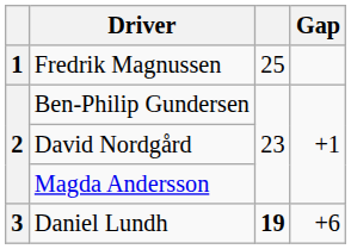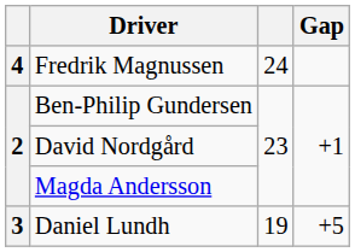Fredrik Magnussen | column 1: 1 -> 4
Fredrik Magnussen | column 3: 25 -> 24
Daniel Lundh | column 3: bold -> normal
Daniel Lundh | Gap: +6 -> +5
